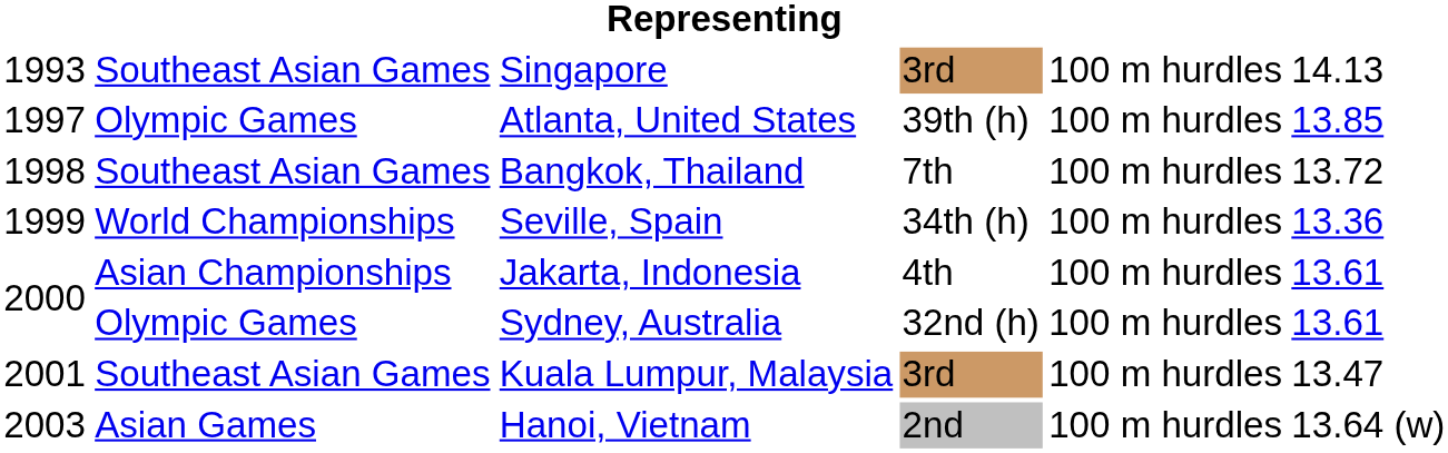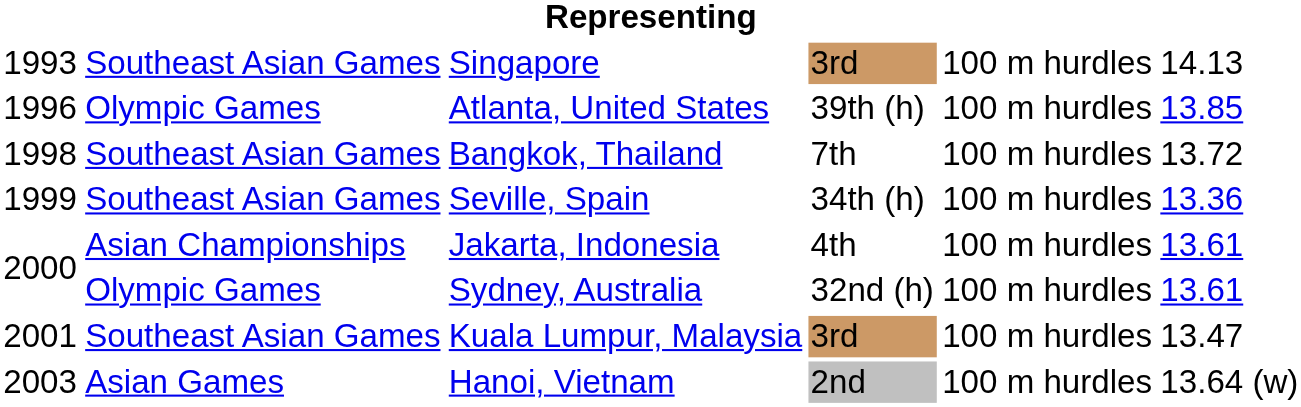Atlanta, United States | column 1: 1997 -> 1996
Seville, Spain | column 2: World Championships -> Southeast Asian Games
